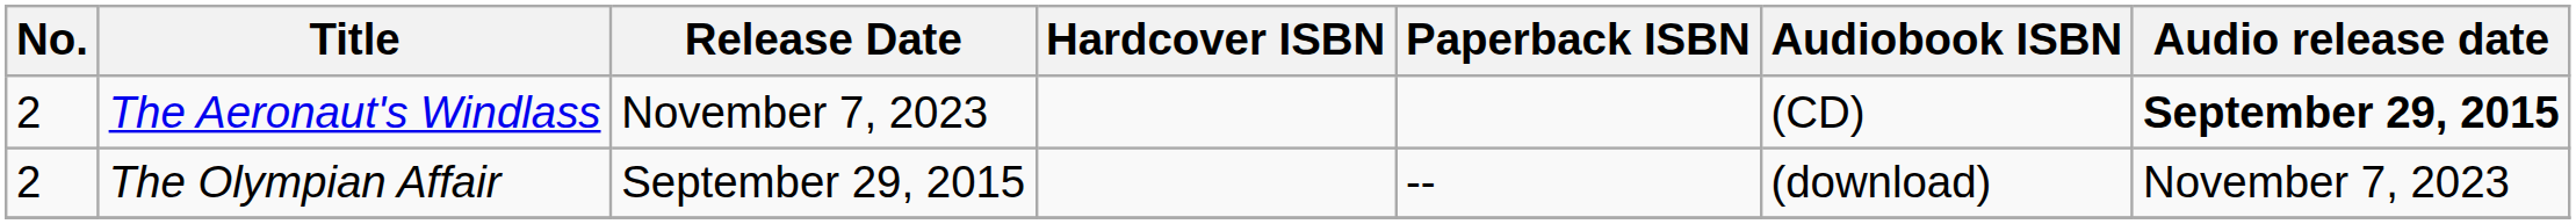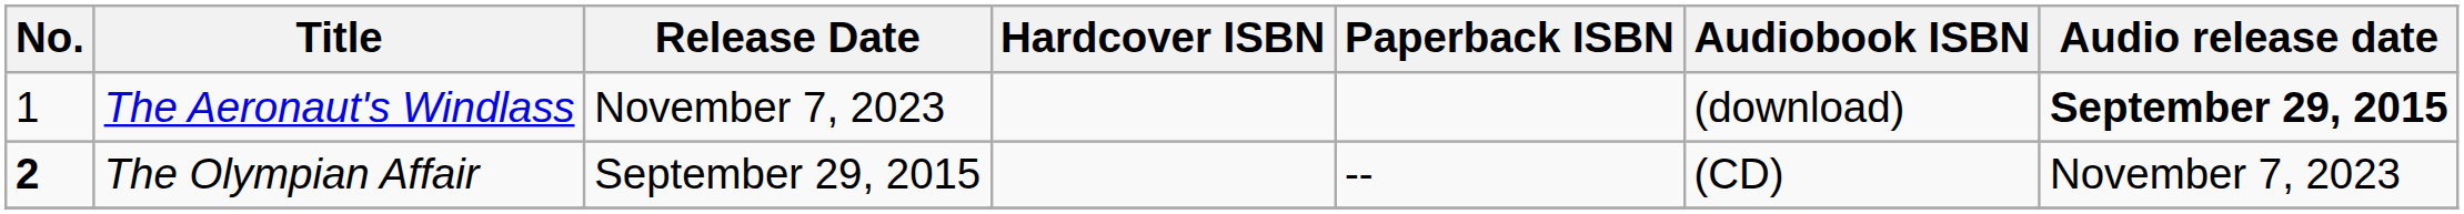The Aeronaut's Windlass | No.: 2 -> 1
The Aeronaut's Windlass | Audiobook ISBN: (CD) -> (download)
The Olympian Affair | No.: normal -> bold
The Olympian Affair | Audiobook ISBN: (download) -> (CD)
